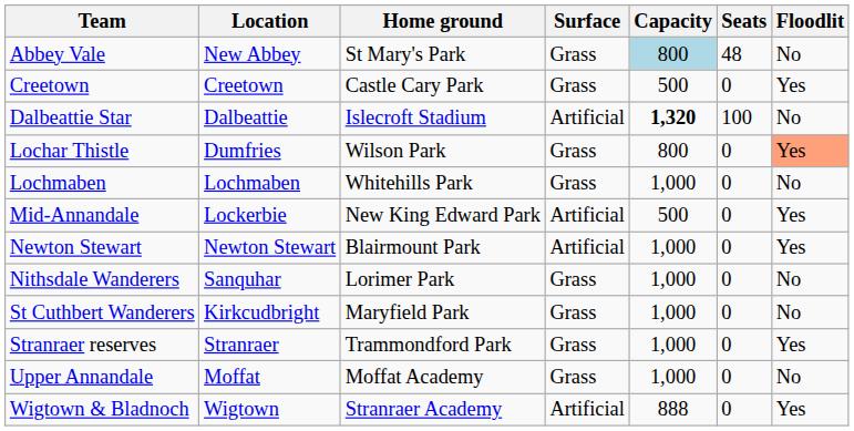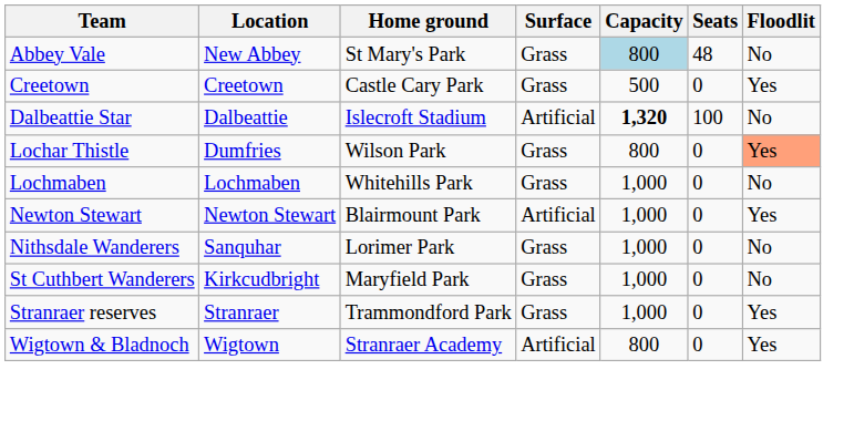- row: Mid-Annandale | Lockerbie | New King Edward Park | Artificial | 500 | 0 | Yes
- row: Upper Annandale | Moffat | Moffat Academy | Grass | 1,000 | 0 | No
Wigtown & Bladnoch | Capacity: 888 -> 800
